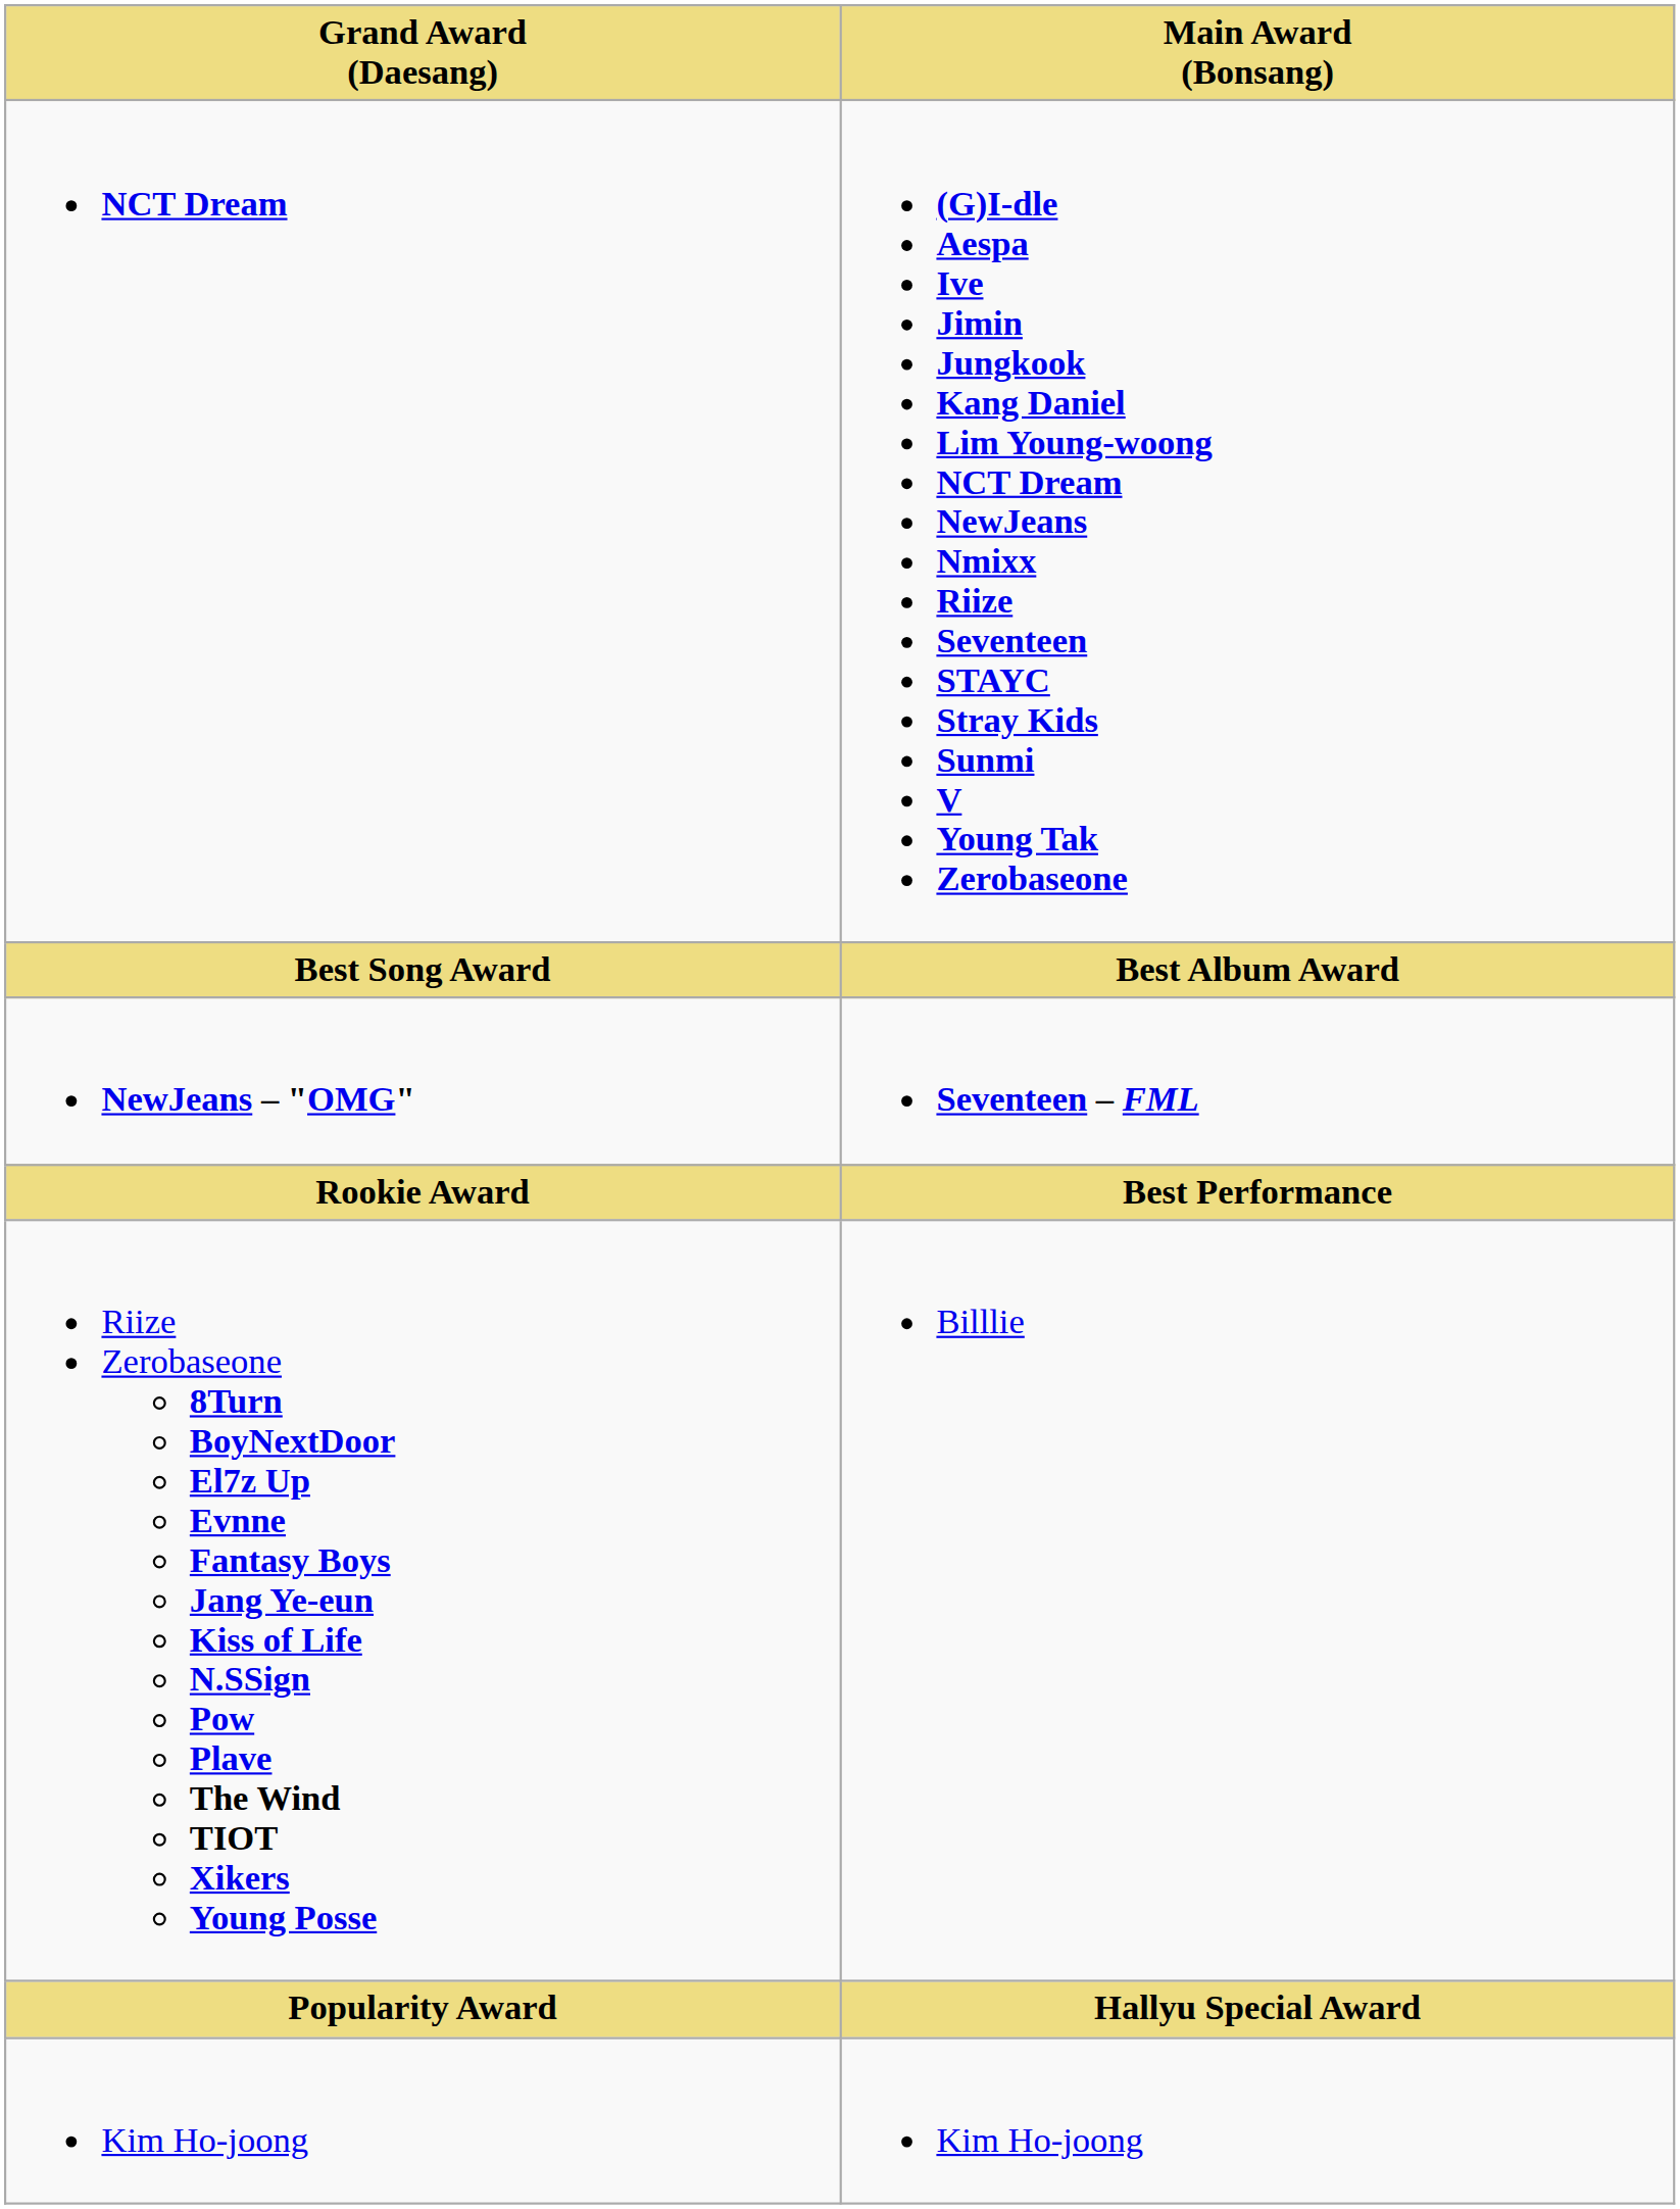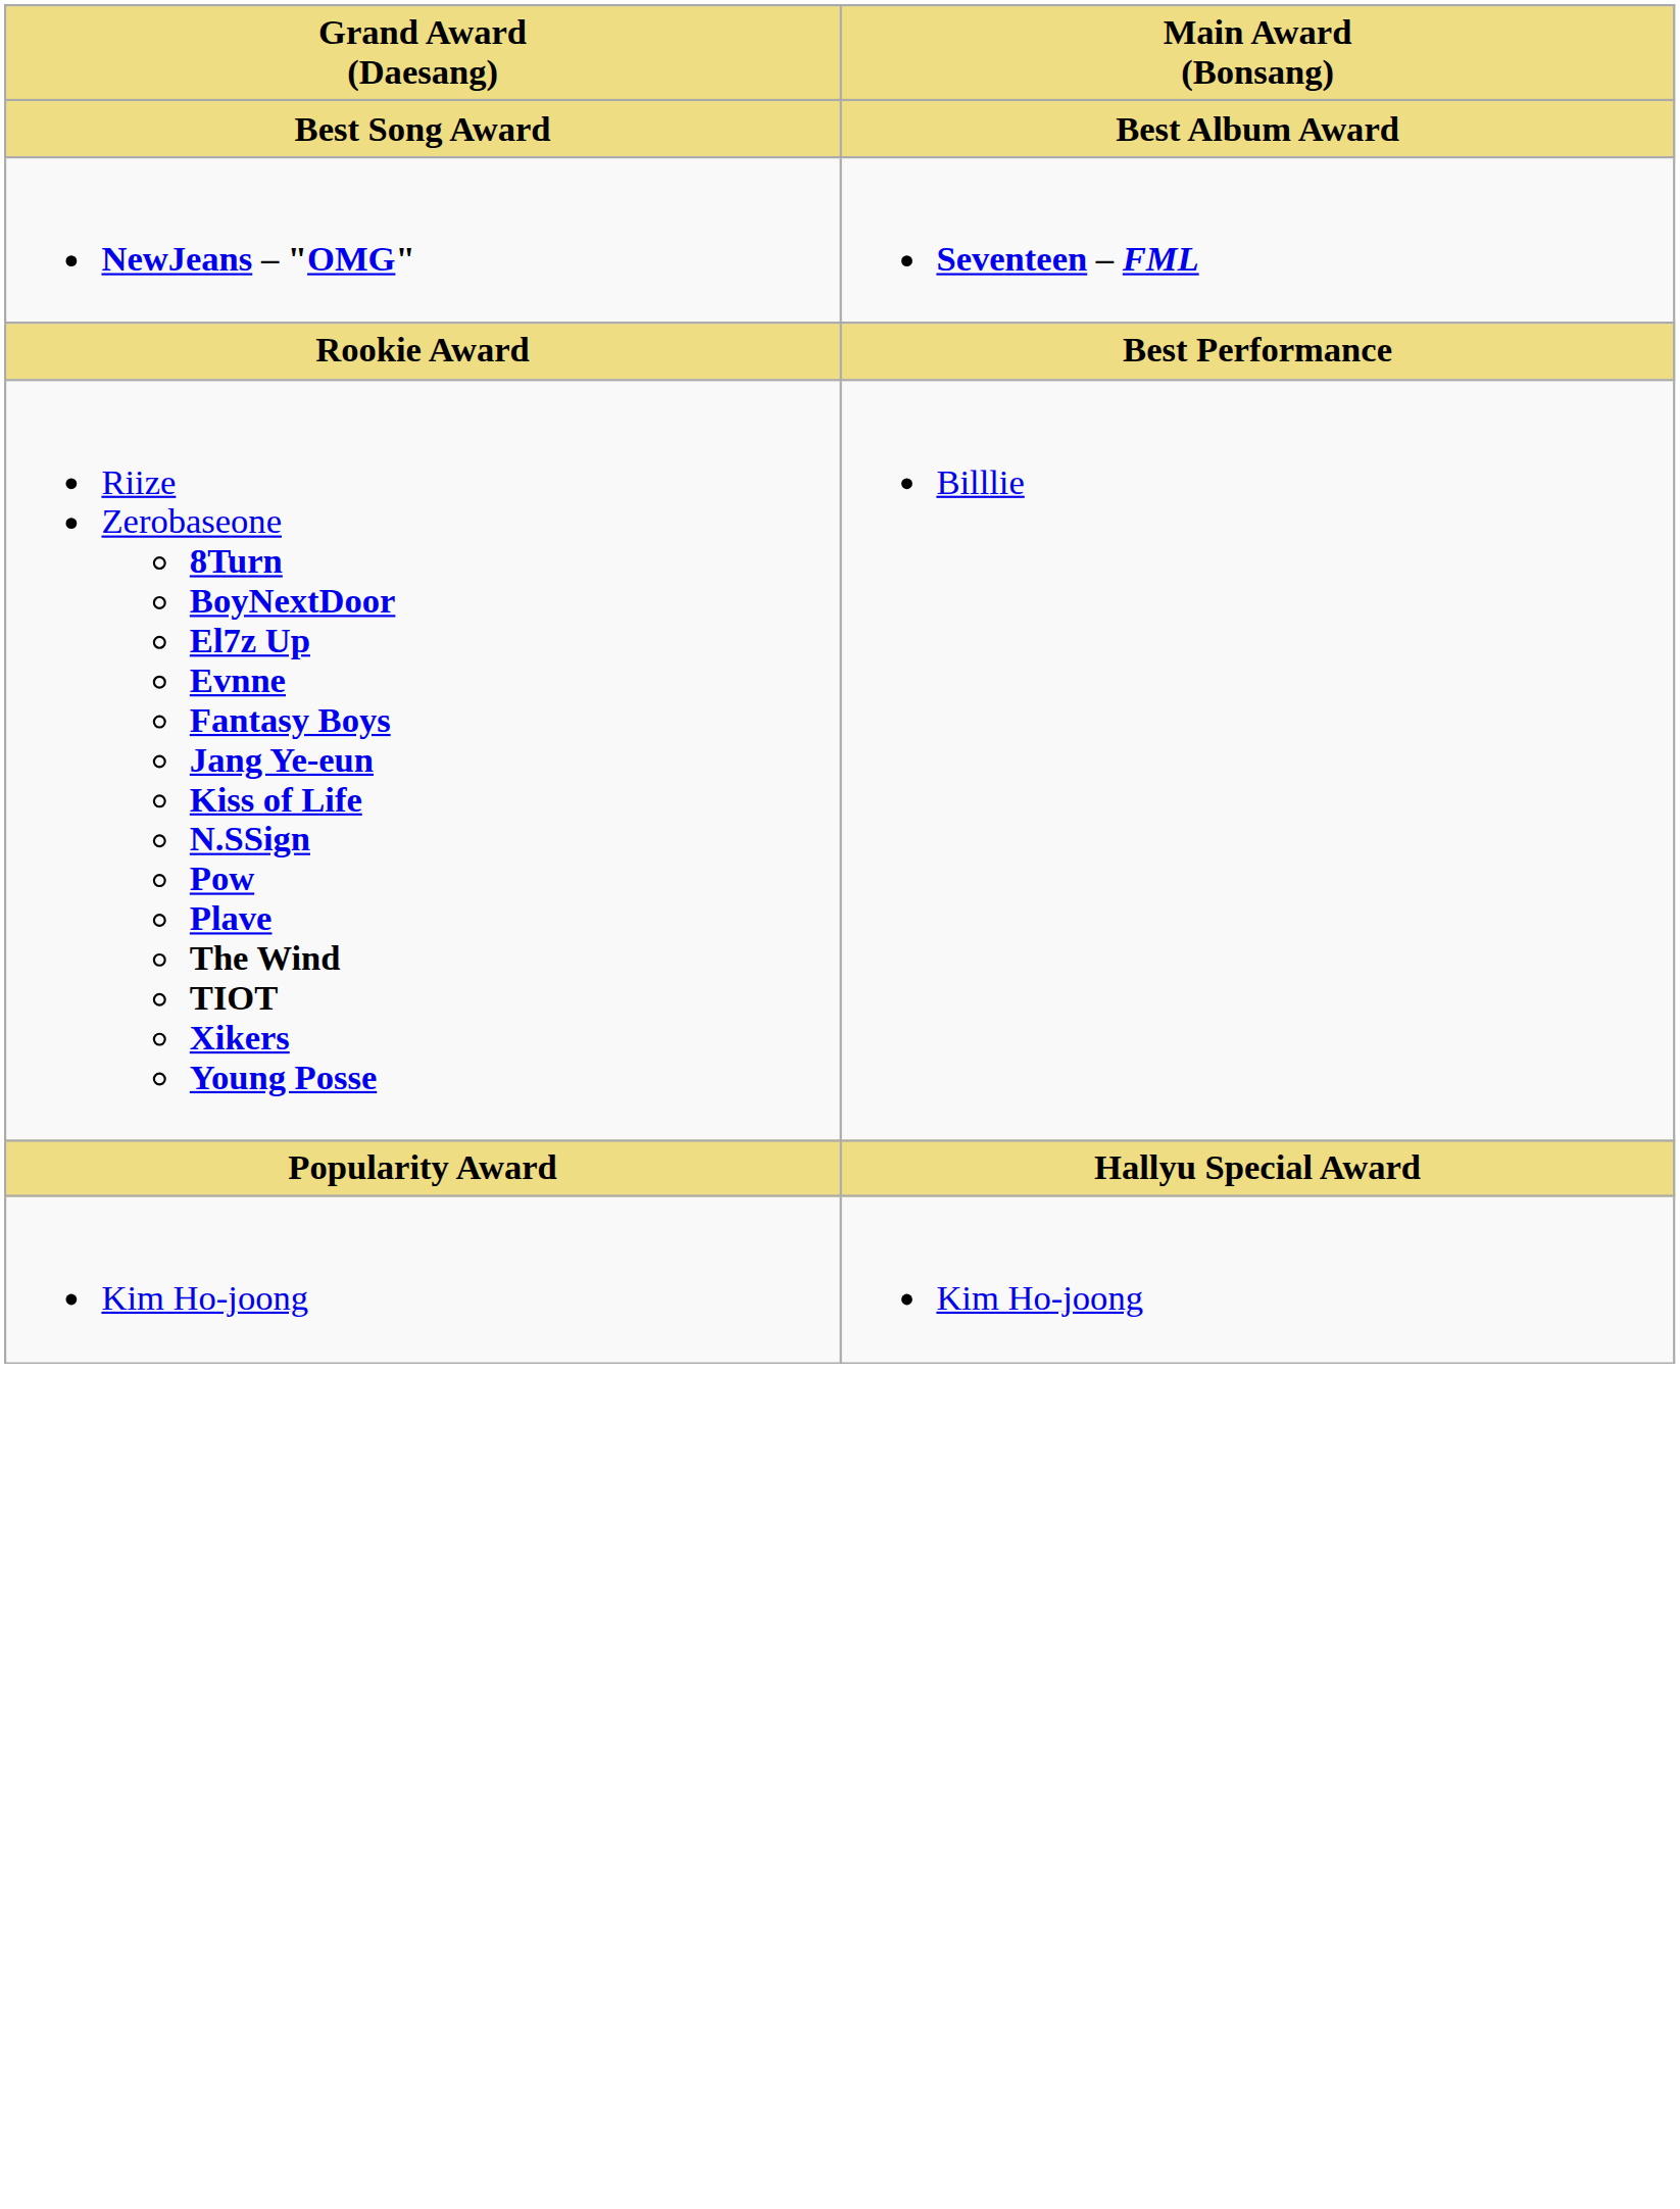- row: NCT Dream | (G)I-dle Aespa Ive Jimin Jungkook Kang Daniel Lim Young-woong NCT Dream NewJeans Nmixx Riize Seventeen STAYC Stray Kids Sunmi V Young Tak Zerobaseone
